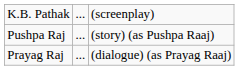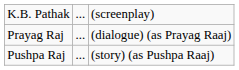rows swapped: Prayag Raj <-> Pushpa Raj
